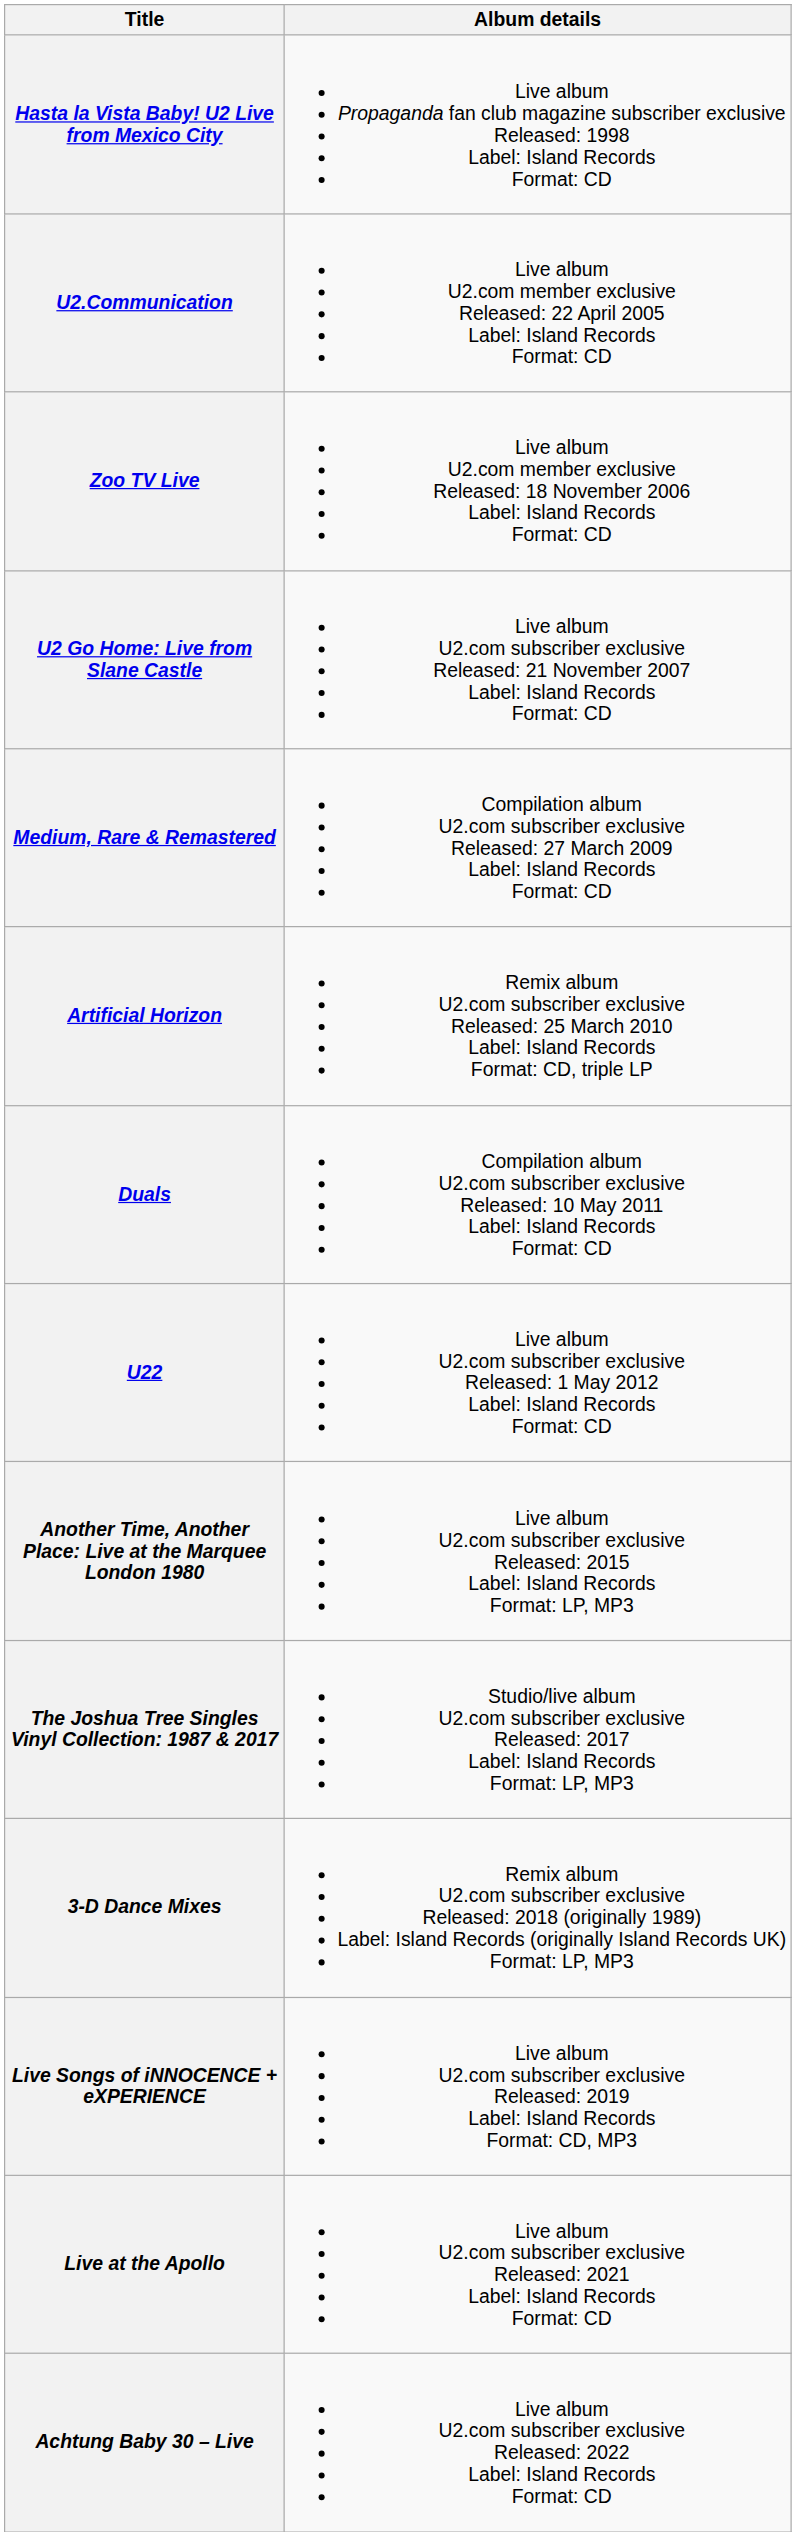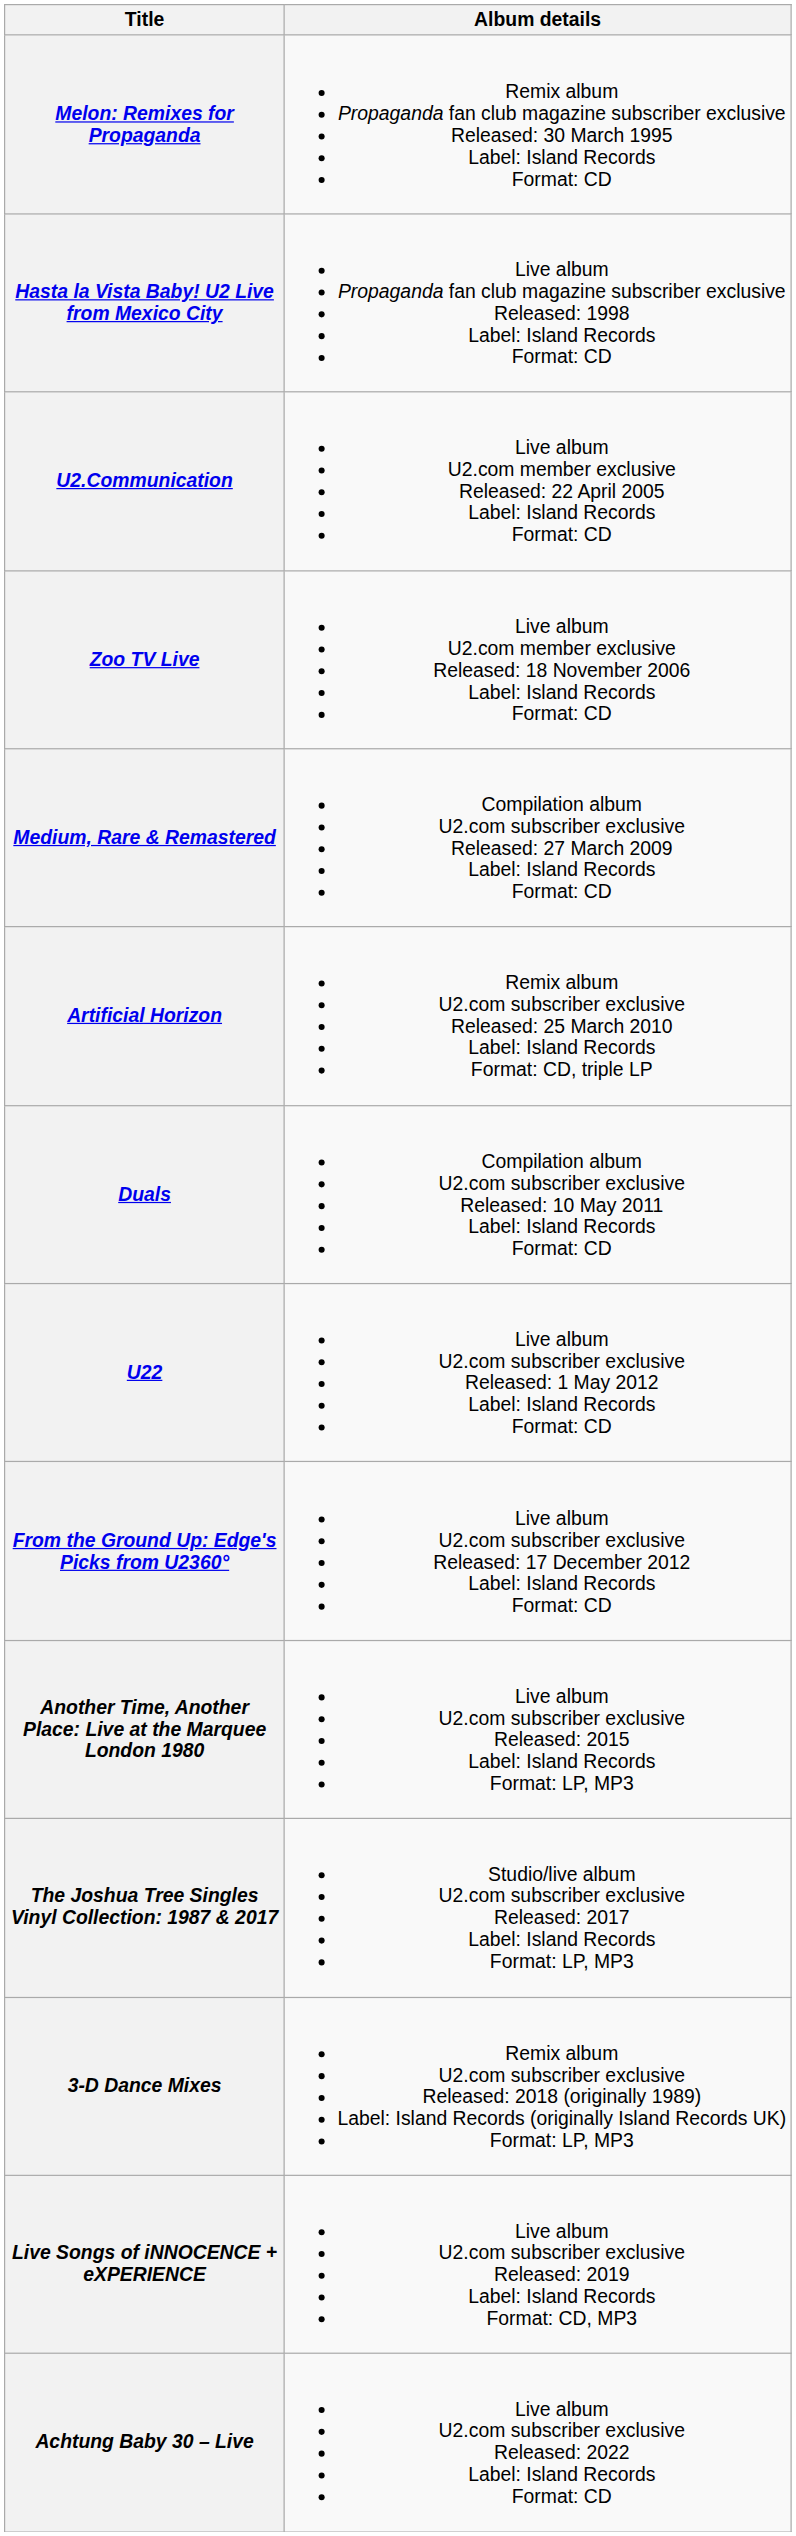+ row: Melon: Remixes for Propaganda | Remix album Propaganda fan club magazine subscriber exclusive Released: 30 March 1995 Label: Island Records Format: CD
- row: U2 Go Home: Live from Slane Castle | Live album U2.com subscriber exclusive Released: 21 November 2007 Label: Island Records Format: CD
+ row: From the Ground Up: Edge's Picks from U2360° | Live album U2.com subscriber exclusive Released: 17 December 2012 Label: Island Records Format: CD
- row: Live at the Apollo | Live album U2.com subscriber exclusive Released: 2021 Label: Island Records Format: CD
